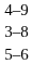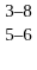- row: 4–9
